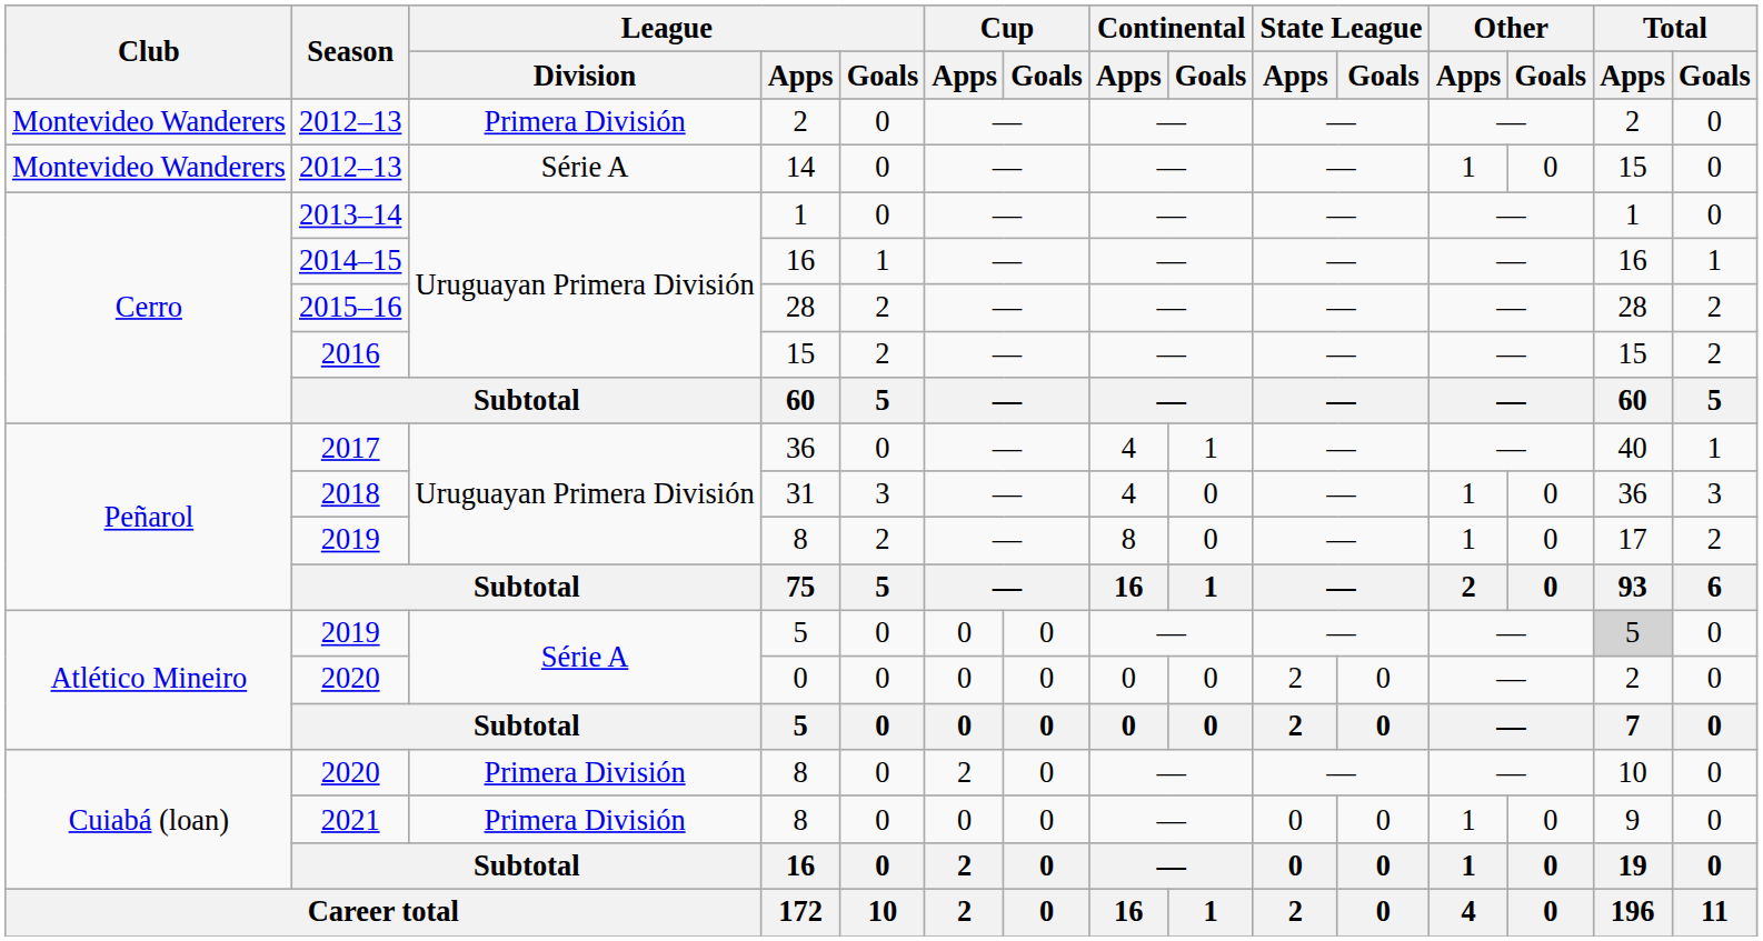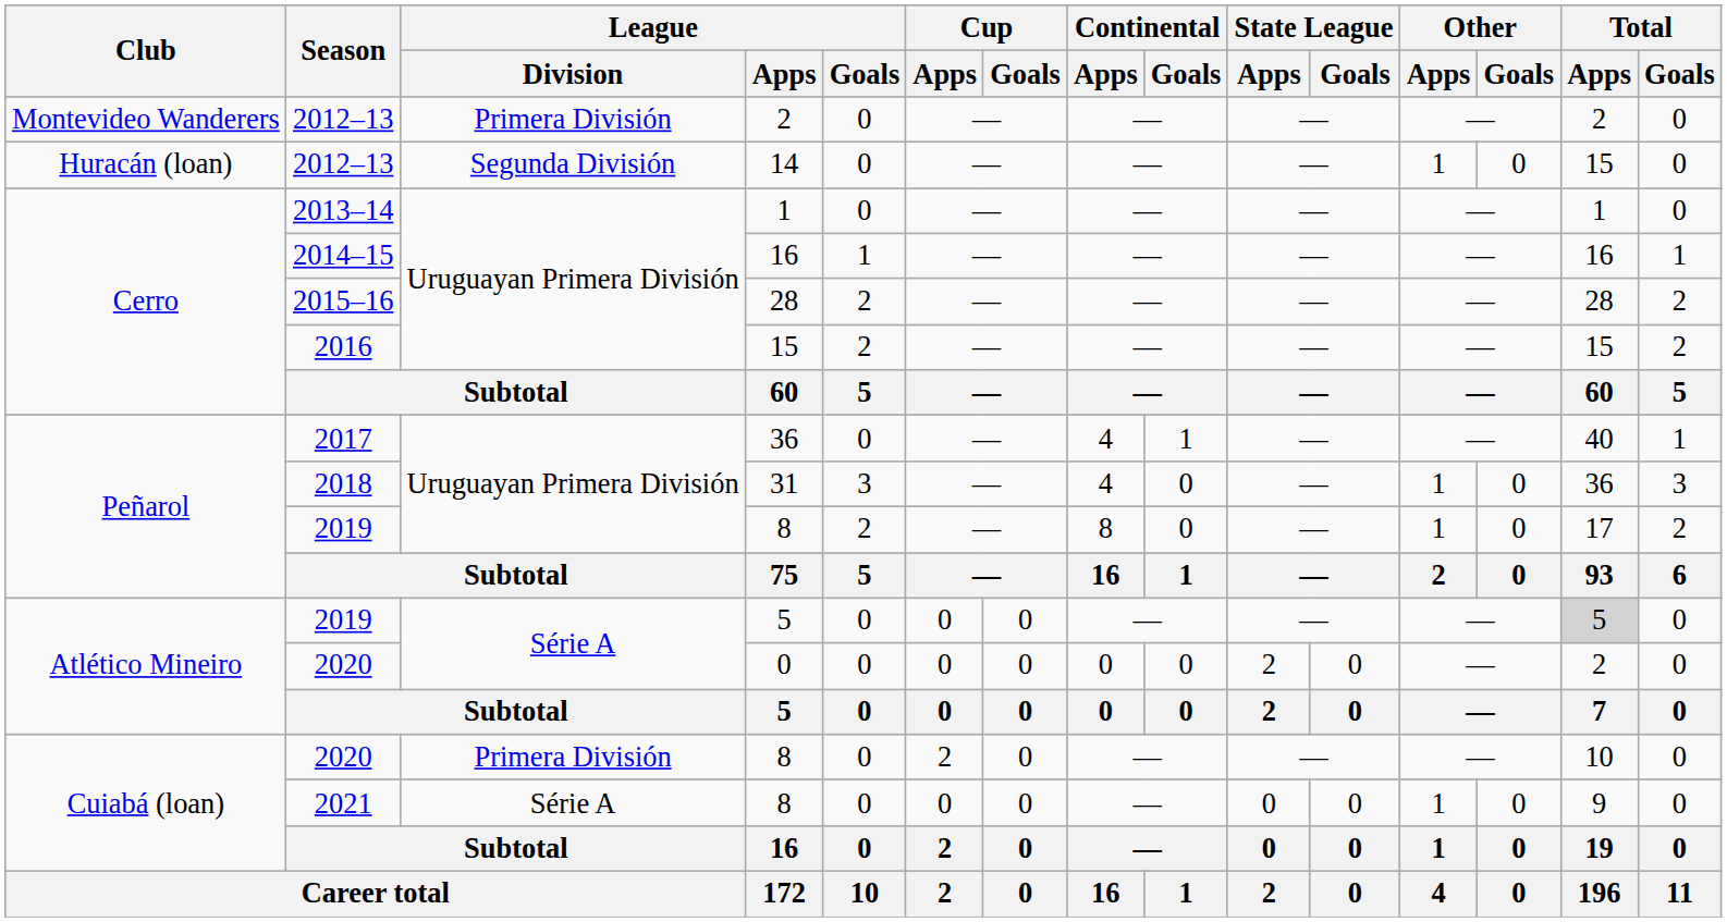14 | Club: Montevideo Wanderers -> Huracán (loan)
14 | League / Division: Série A -> Segunda División
2021 / 8 | League / Division: Primera División -> Série A
